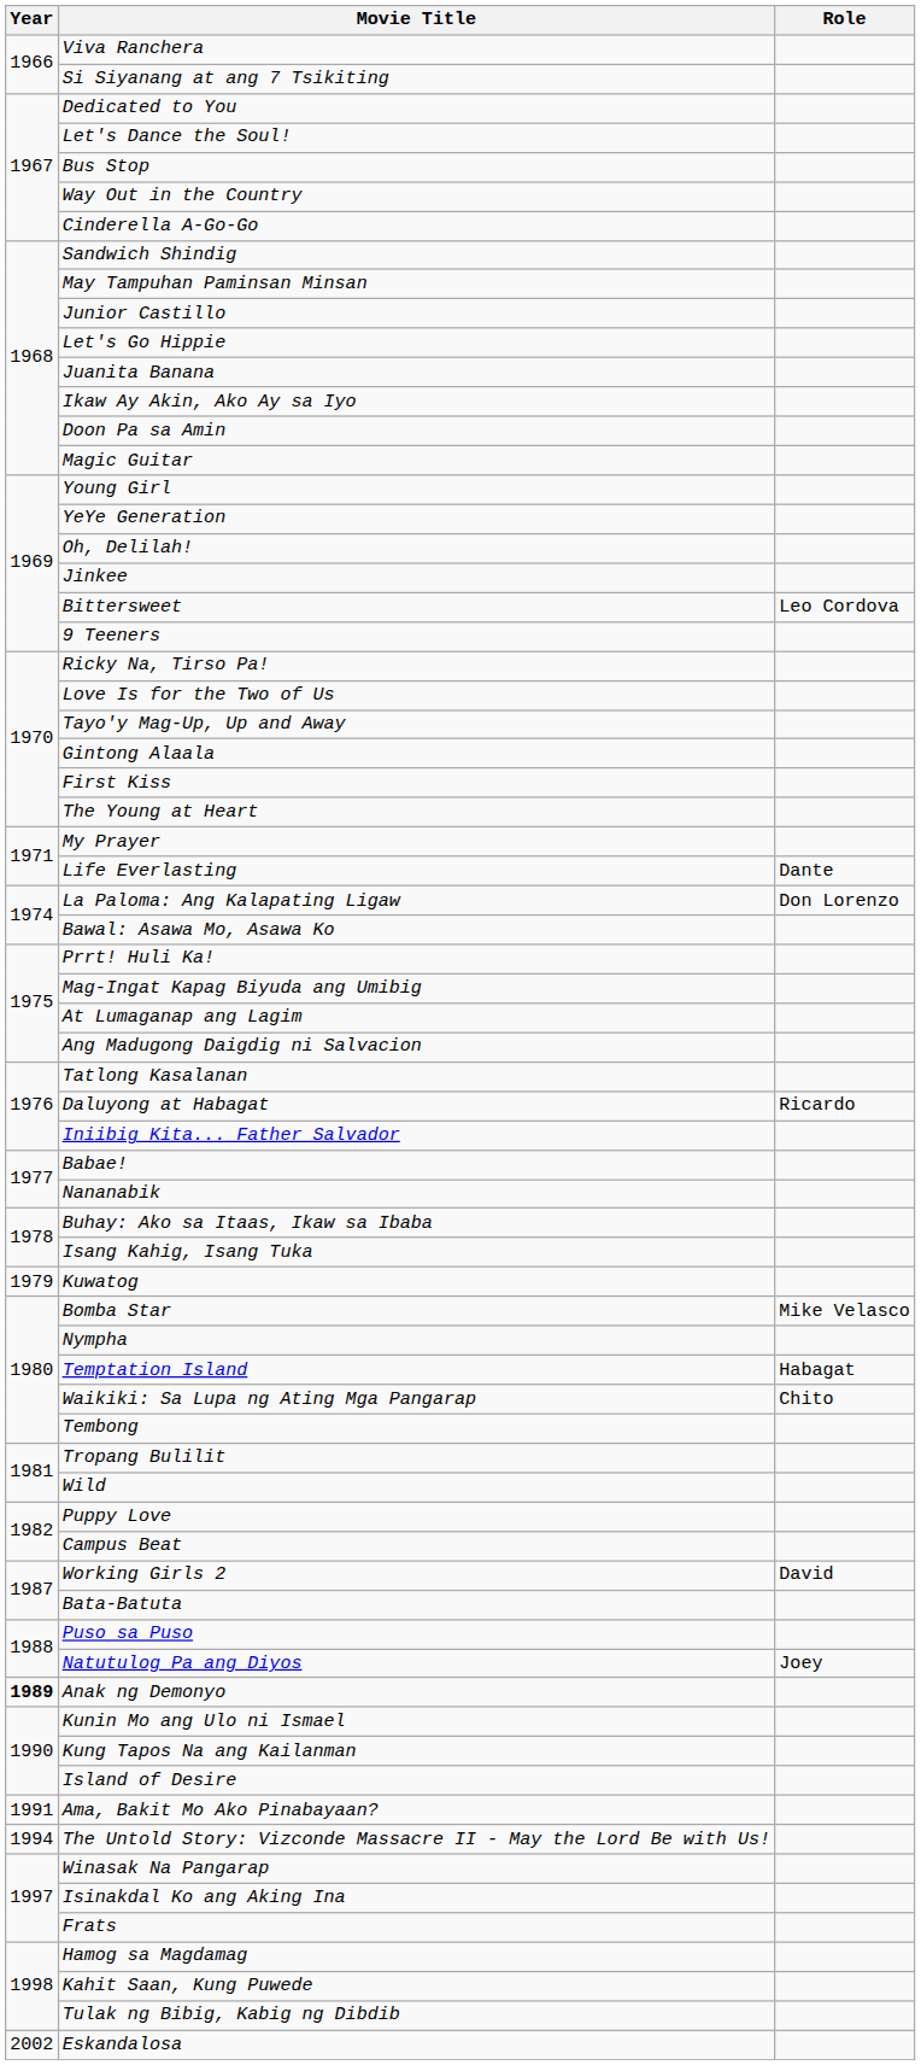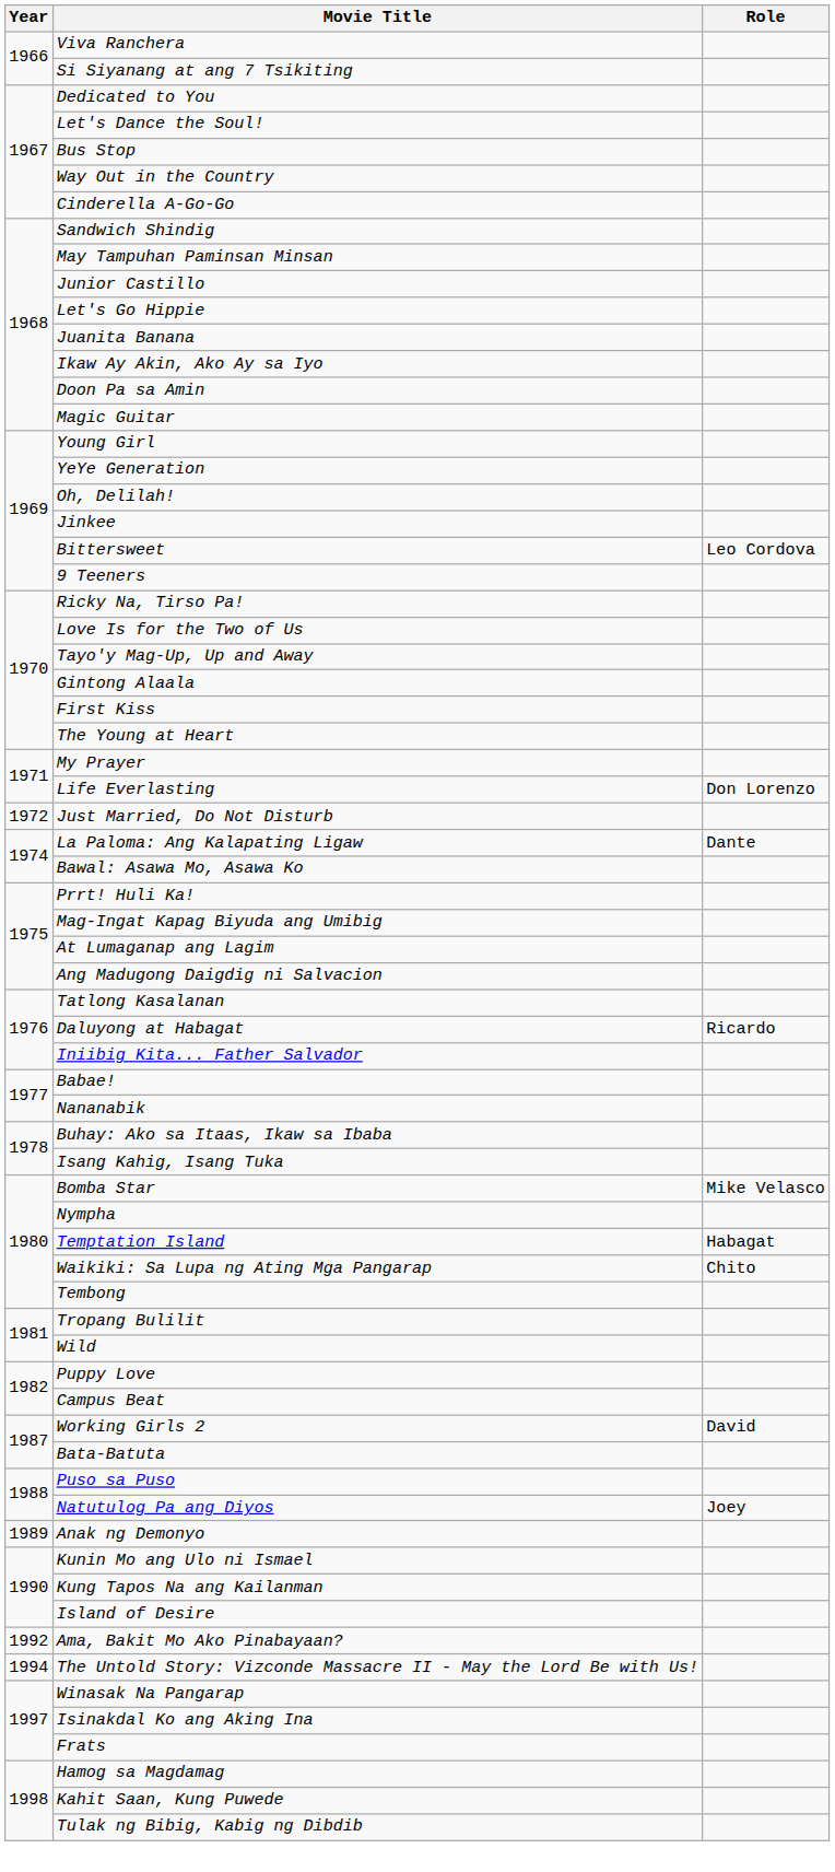Life Everlasting | Role: Dante -> Don Lorenzo
+ row: 1972 | Just Married, Do Not Disturb
La Paloma: Ang Kalapating Ligaw | Role: Don Lorenzo -> Dante
- row: 1979 | Kuwatog
Anak ng Demonyo | Year: bold -> normal
Ama, Bakit Mo Ako Pinabayaan? | Year: 1991 -> 1992
- row: 2002 | Eskandalosa
